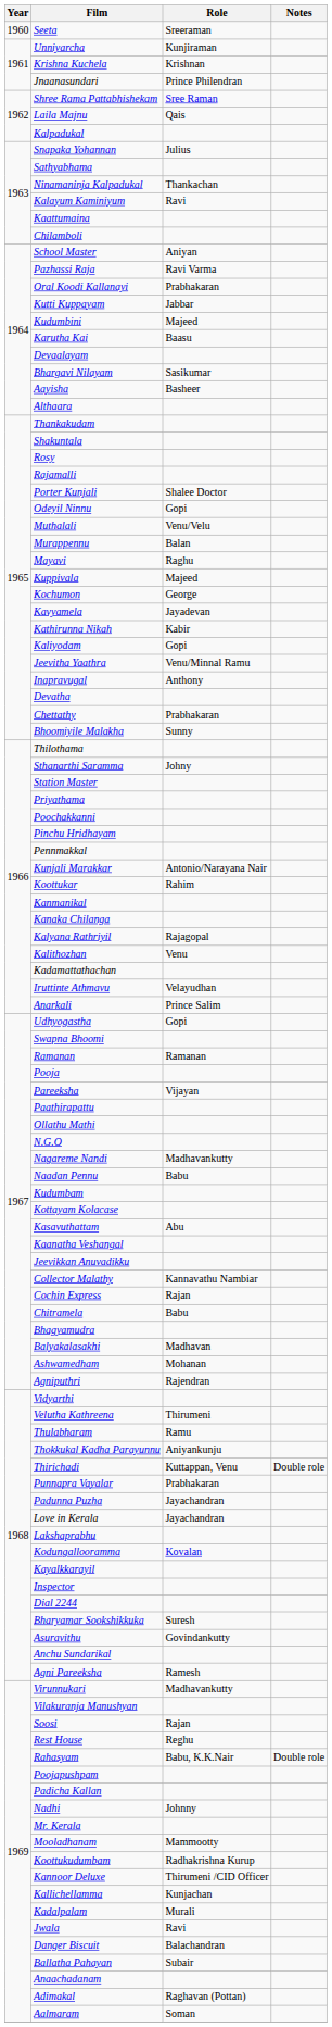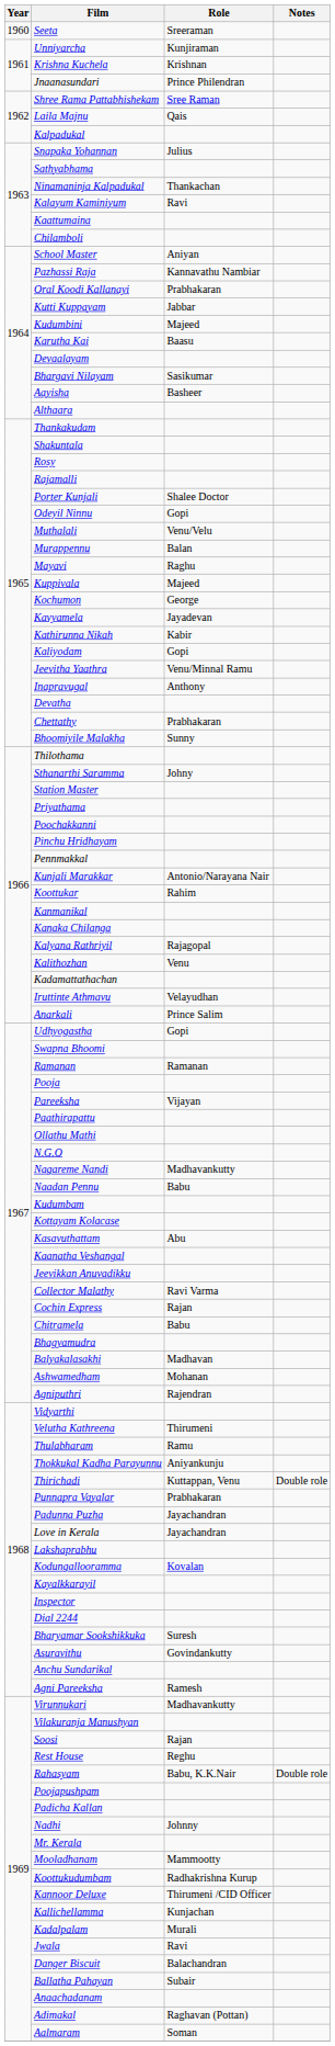Pazhassi Raja | Role: Ravi Varma -> Kannavathu Nambiar
Collector Malathy | Role: Kannavathu Nambiar -> Ravi Varma
